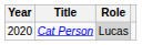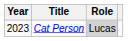Cat Person | Year: 2020 -> 2023
